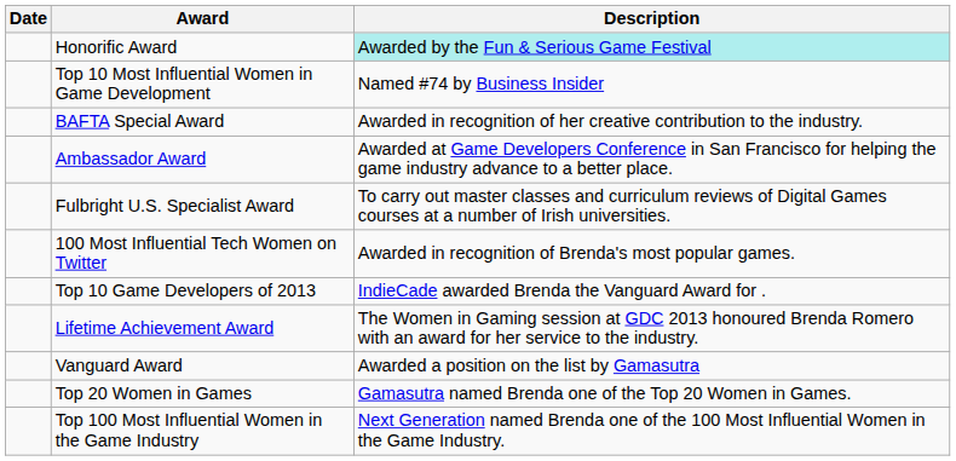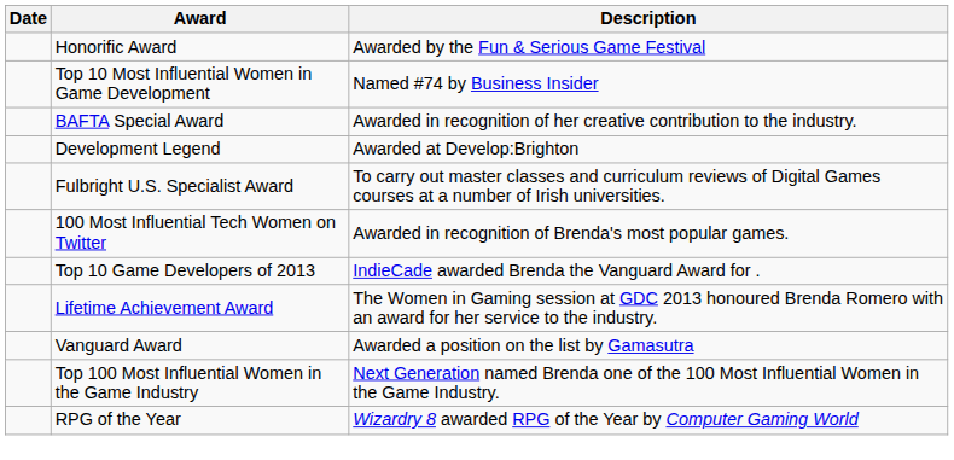Honorific Award | Description: paleturquoise background -> no background
+ row: Development Legend | Awarded at Develop:Brighton
- row: Ambassador Award | Awarded at Game Developers Conference in San Francisco for helping the game industry advance to a better place.
- row: Top 20 Women in Games | Gamasutra named Brenda one of the Top 20 Women in Games.
+ row: RPG of the Year | Wizardry 8 awarded RPG of the Year by Computer Gaming World
